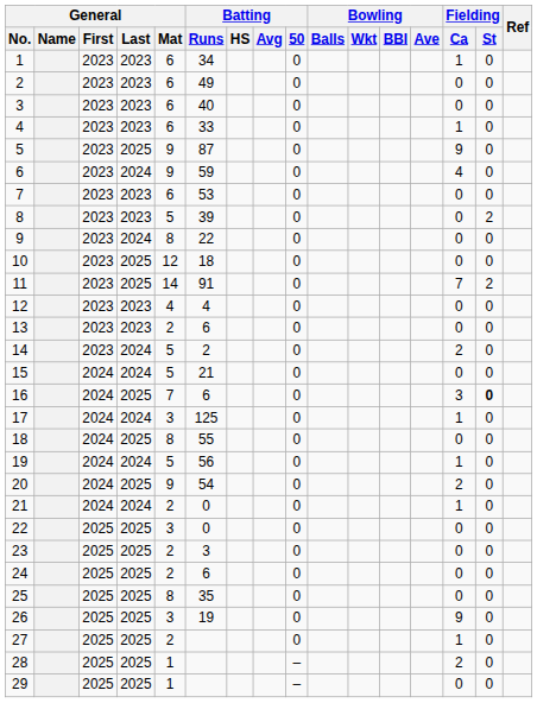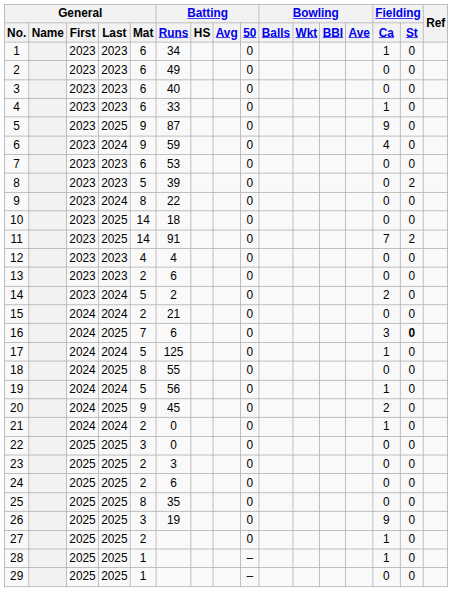10 | General / Mat: 12 -> 14
15 | General / Mat: 5 -> 2
17 | General / Mat: 3 -> 5
20 | Batting / Runs: 54 -> 45
28 | Fielding / Ca: 2 -> 1
